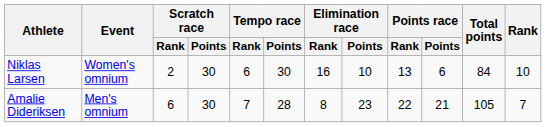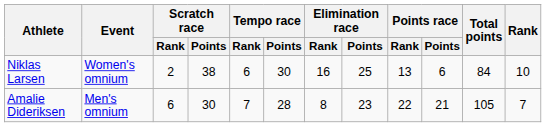Niklas Larsen | Scratch race / Points: 30 -> 38
Niklas Larsen | Elimination race / Points: 10 -> 25
